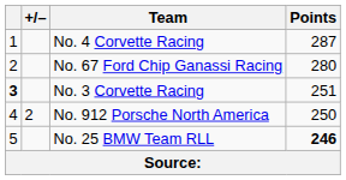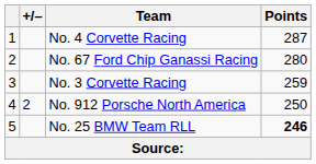No. 3 Corvette Racing | column 1: bold -> normal
No. 3 Corvette Racing | Points: 251 -> 259
